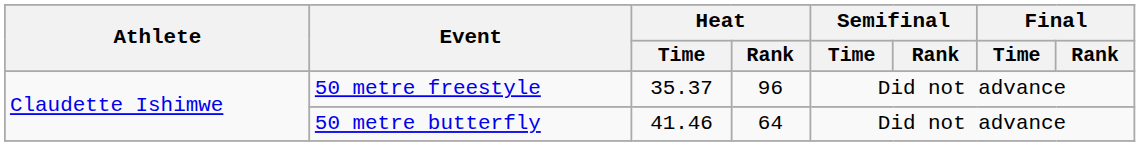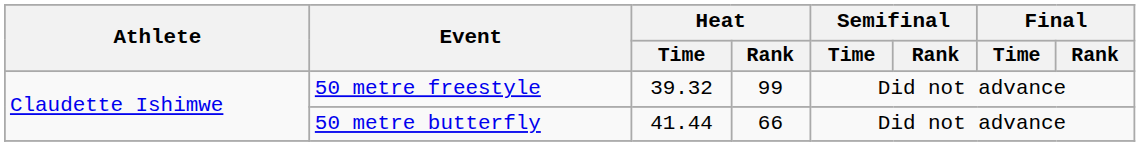50 metre freestyle | Heat / Time: 35.37 -> 39.32
50 metre freestyle | Heat / Rank: 96 -> 99
50 metre butterfly | Heat / Time: 41.46 -> 41.44
50 metre butterfly | Heat / Rank: 64 -> 66
